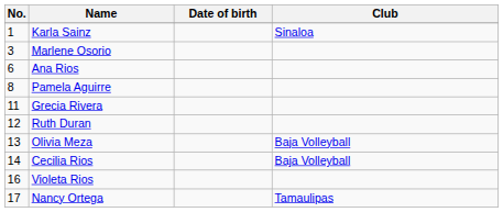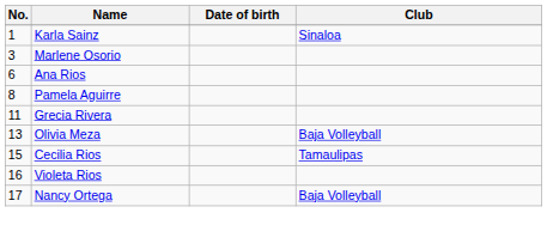- row: 12 | Ruth Duran
Cecilia Rios | No.: 14 -> 15
Cecilia Rios | Club: Baja Volleyball -> Tamaulipas
Nancy Ortega | Club: Tamaulipas -> Baja Volleyball
